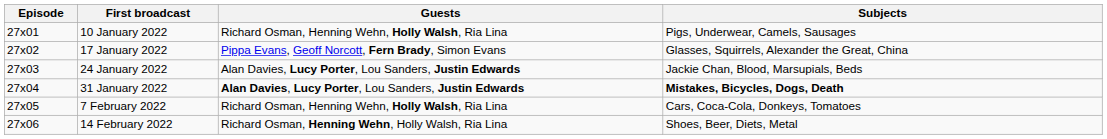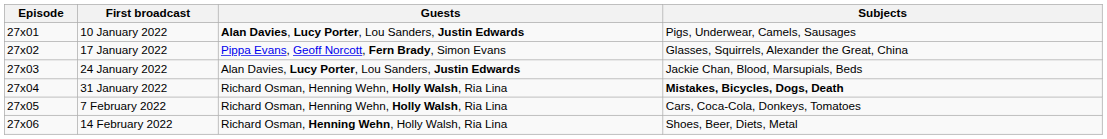10 January 2022 | Guests: Richard Osman, Henning Wehn, Holly Walsh, Ria Lina -> Alan Davies, Lucy Porter, Lou Sanders, Justin Edwards
31 January 2022 | Guests: Alan Davies, Lucy Porter, Lou Sanders, Justin Edwards -> Richard Osman, Henning Wehn, Holly Walsh, Ria Lina
